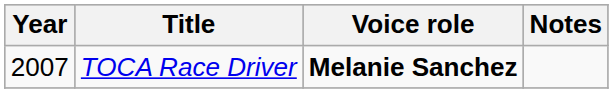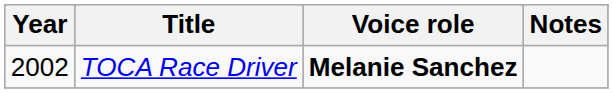TOCA Race Driver | Year: 2007 -> 2002
